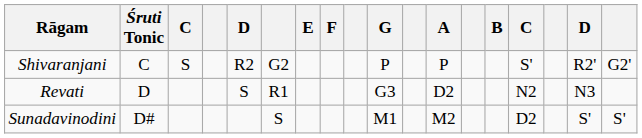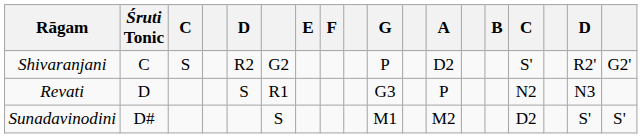Shivaranjani | A: P -> D2
Revati | A: D2 -> P
